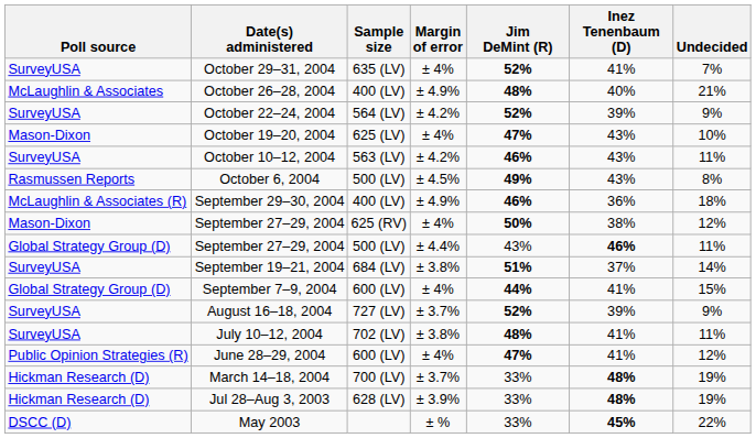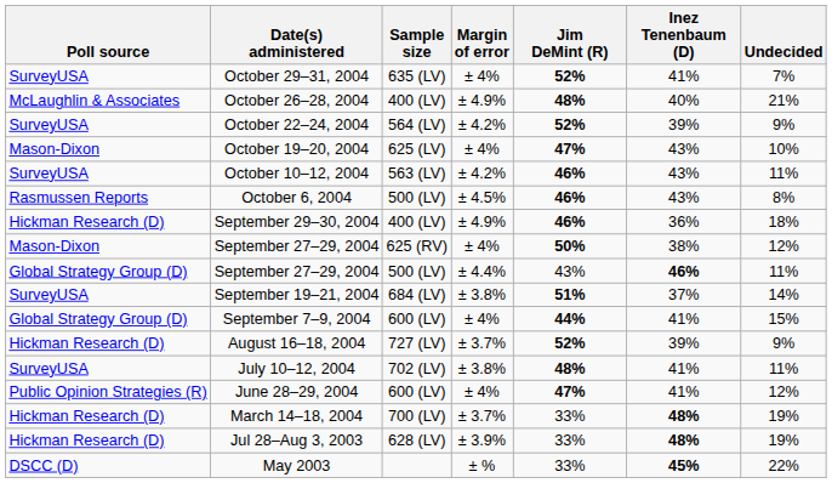October 6, 2004 | Jim DeMint (R): 49% -> 46%
September 29–30, 2004 | Poll source: McLaughlin & Associates (R) -> Hickman Research (D)
August 16–18, 2004 | Poll source: SurveyUSA -> Hickman Research (D)
